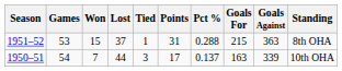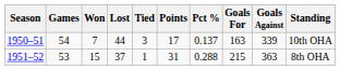rows swapped: 1950–51 <-> 1951–52
